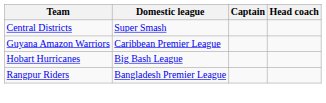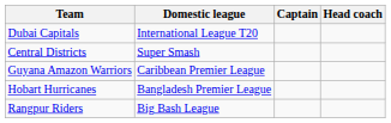+ row: Dubai Capitals | International League T20
Hobart Hurricanes | Domestic league: Big Bash League -> Bangladesh Premier League
Rangpur Riders | Domestic league: Bangladesh Premier League -> Big Bash League
